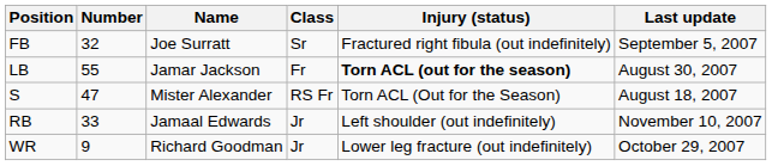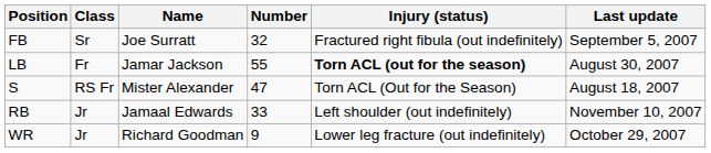columns swapped: Number <-> Class
